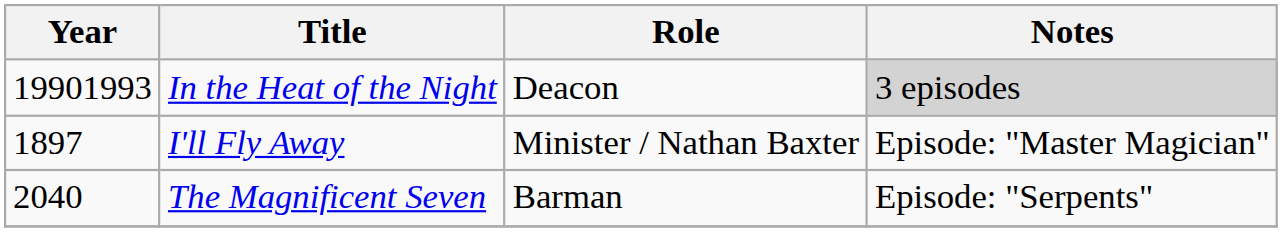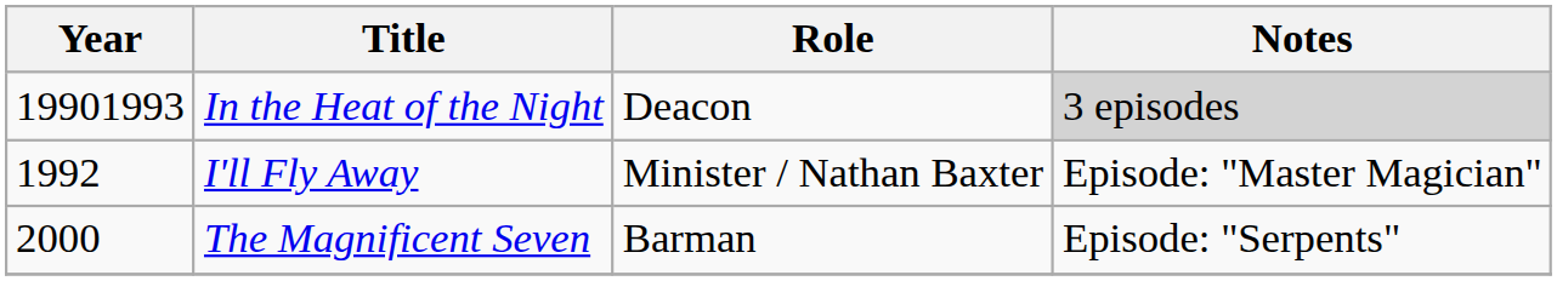I'll Fly Away | Year: 1897 -> 1992
The Magnificent Seven | Year: 2040 -> 2000
